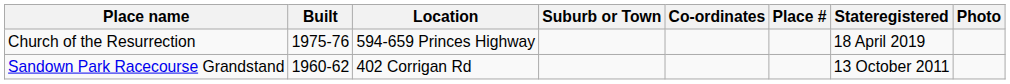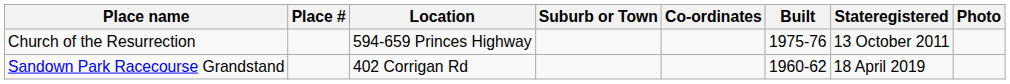columns swapped: Place # <-> Built
Church of the Resurrection | Stateregistered: 18 April 2019 -> 13 October 2011
Sandown Park Racecourse Grandstand | Stateregistered: 13 October 2011 -> 18 April 2019
